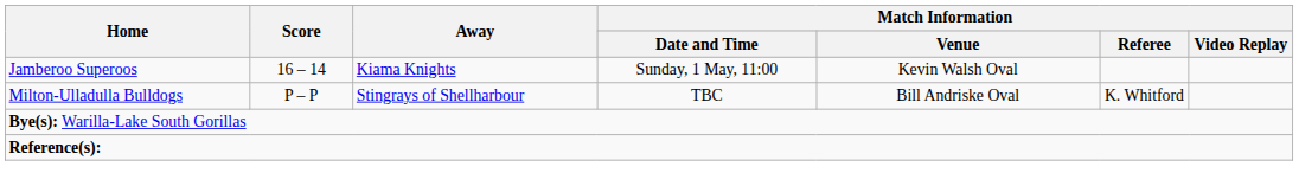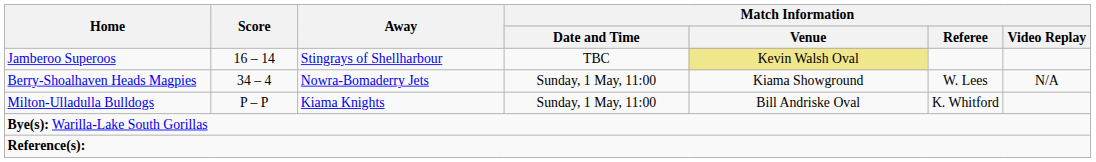Jamberoo Superoos | Away: Kiama Knights -> Stingrays of Shellharbour
Jamberoo Superoos | Match Information / Date and Time: Sunday, 1 May, 11:00 -> TBC
Jamberoo Superoos | Match Information / Venue: no background -> khaki background
+ row: Berry-Shoalhaven Heads Magpies | 34 – 4 | Nowra-Bomaderry Jets | Sunday, 1 May, 11:00 | Kiama Showground | W. Lees | N/A
Milton-Ulladulla Bulldogs | Away: Stingrays of Shellharbour -> Kiama Knights
Milton-Ulladulla Bulldogs | Match Information / Date and Time: TBC -> Sunday, 1 May, 11:00
